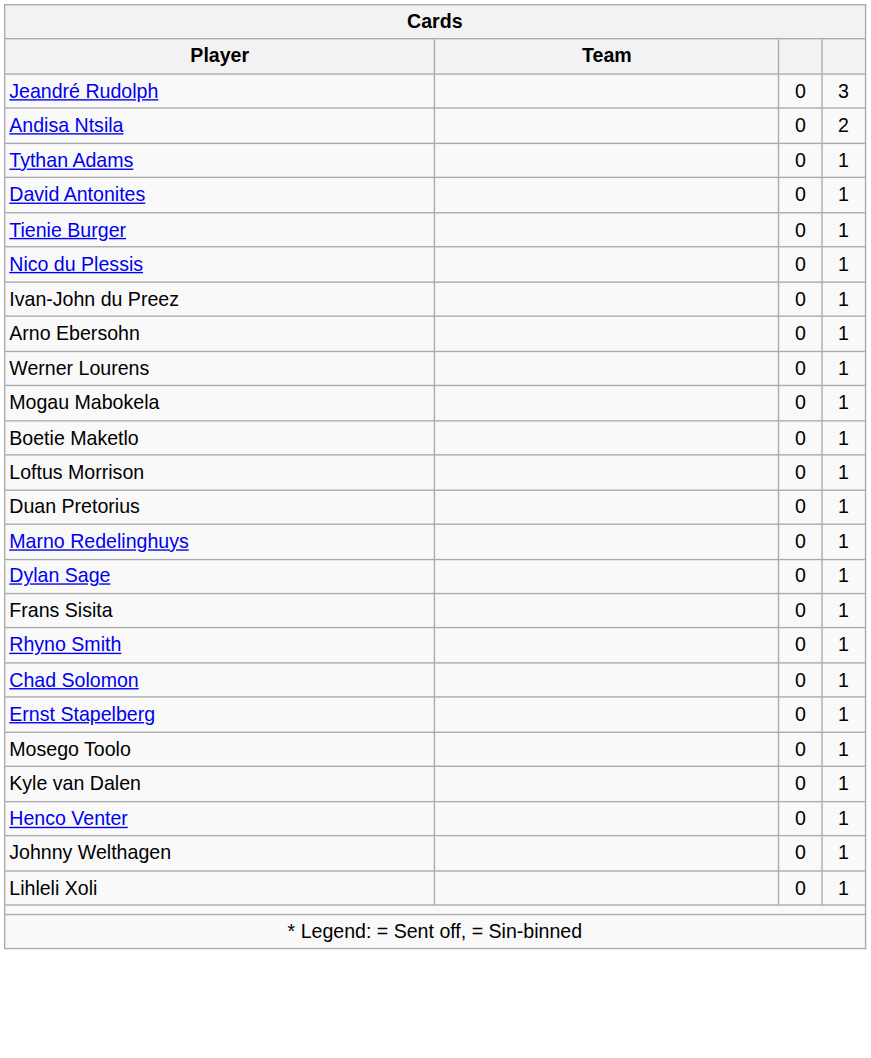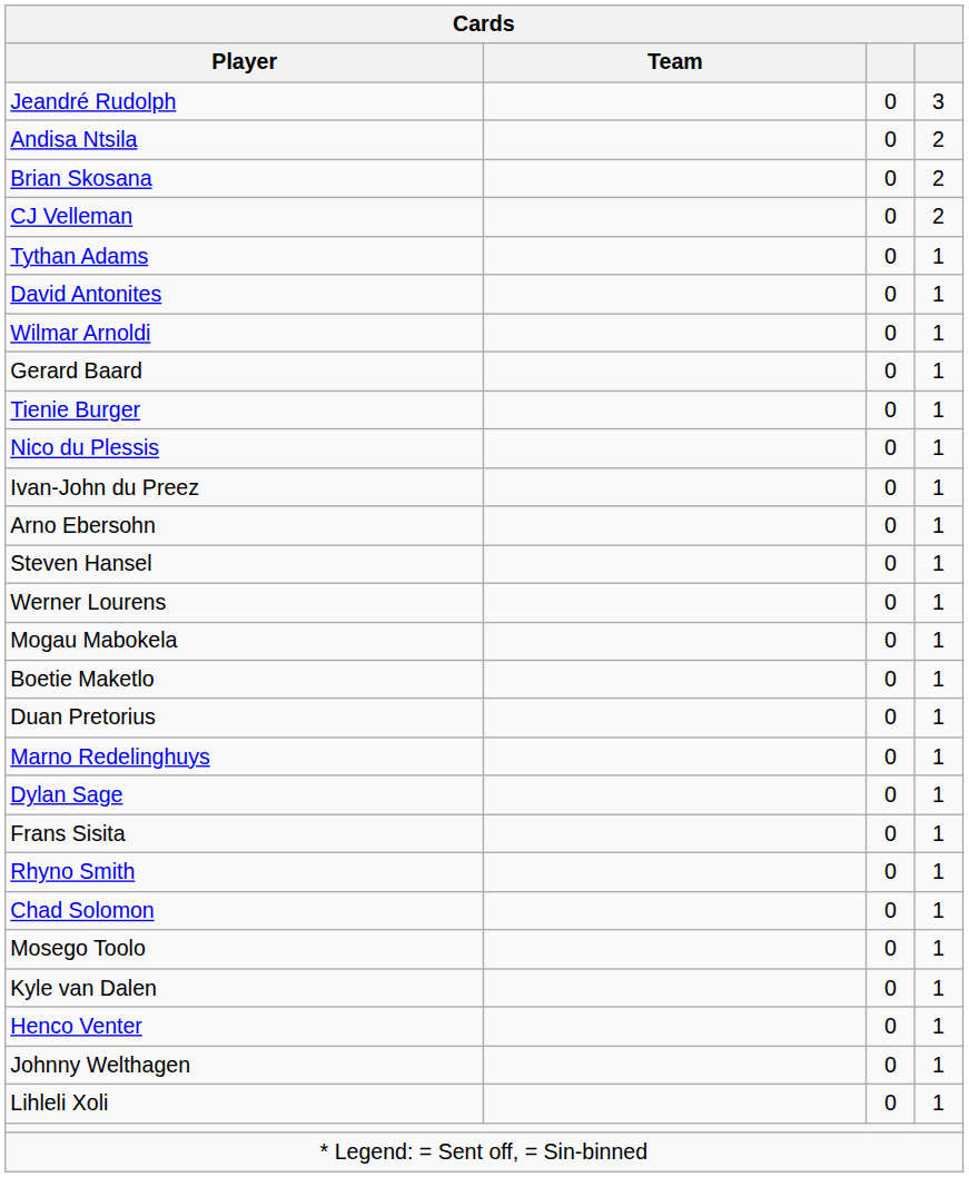+ row: Brian Skosana | 0 | 2
+ row: CJ Velleman | 0 | 2
+ row: Wilmar Arnoldi | 0 | 1
+ row: Gerard Baard | 0 | 1
+ row: Steven Hansel | 0 | 1
- row: Loftus Morrison | 0 | 1
- row: Ernst Stapelberg | 0 | 1
